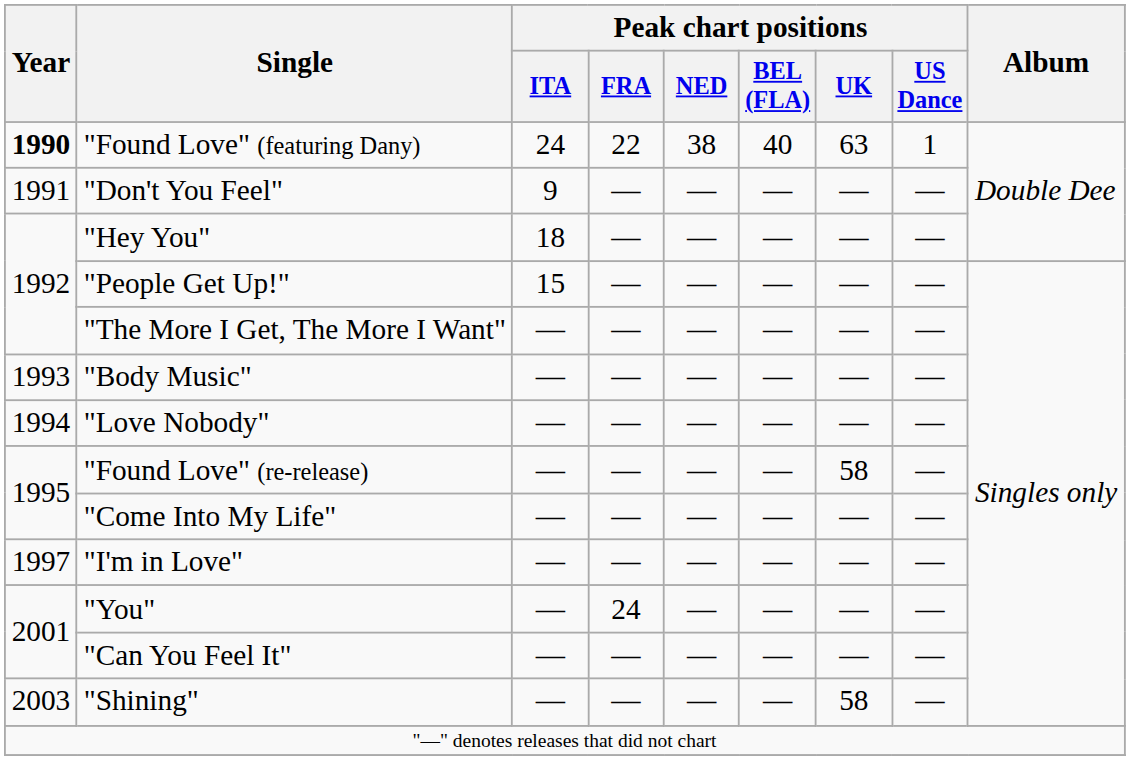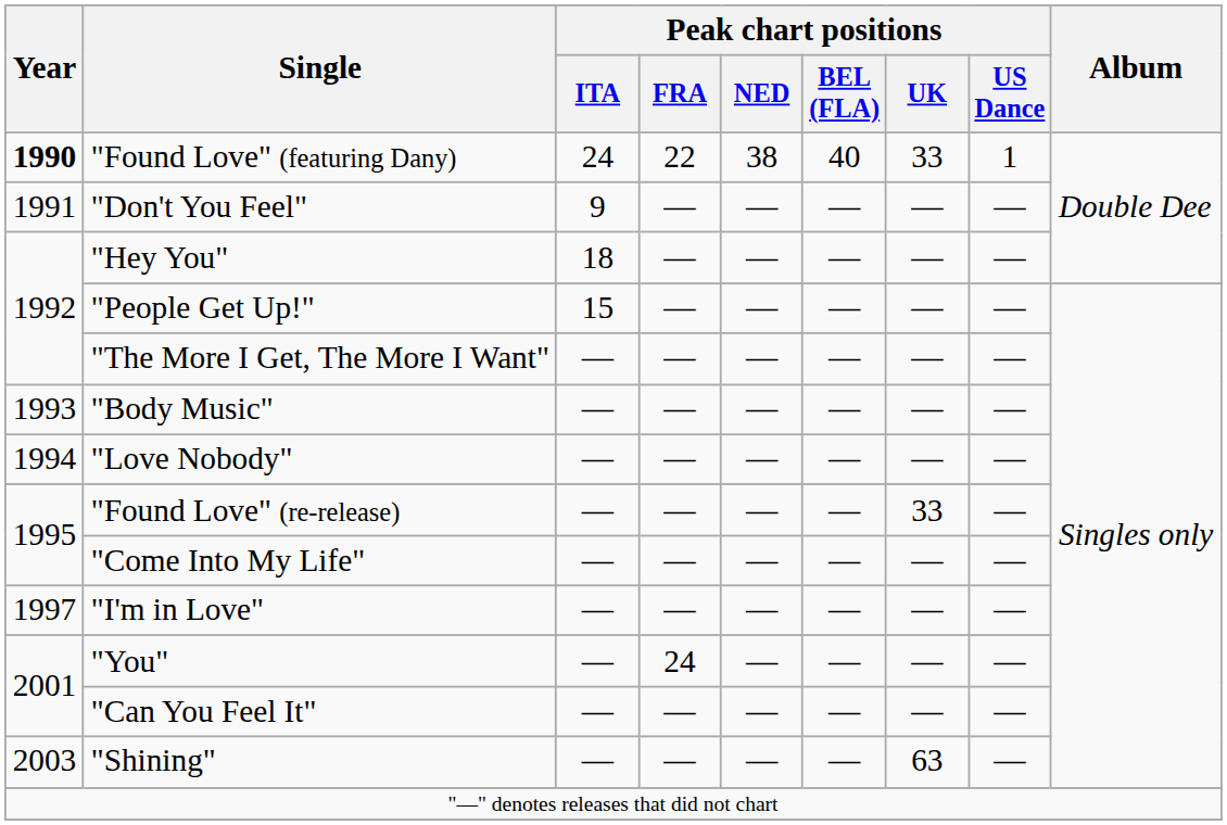"Found Love" (featuring Dany) | Peak chart positions / UK: 63 -> 33
"Found Love" (re-release) | Peak chart positions / UK: 58 -> 33
"Shining" | Peak chart positions / UK: 58 -> 63
